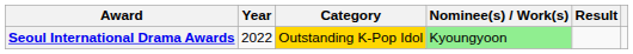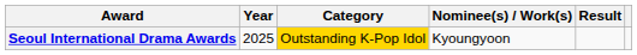Seoul International Drama Awards | Year: 2022 -> 2025
Seoul International Drama Awards | Nominee(s) / Work(s): lightgreen background -> no background
